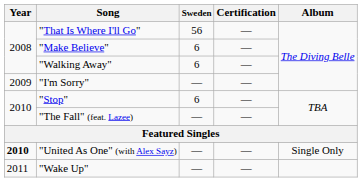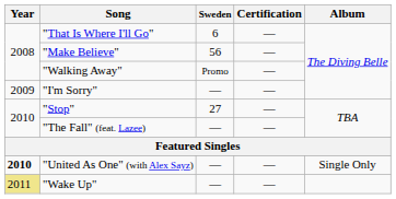"That Is Where I'll Go" | Sweden: 56 -> 6
"Make Believe" | Sweden: 6 -> 56
"Walking Away" | Sweden: 6 -> Promo
"Stop" | Sweden: 6 -> 27
"Wake Up" | Year: no background -> khaki background
